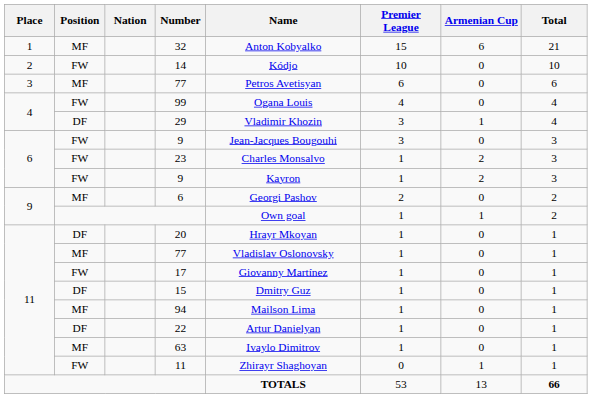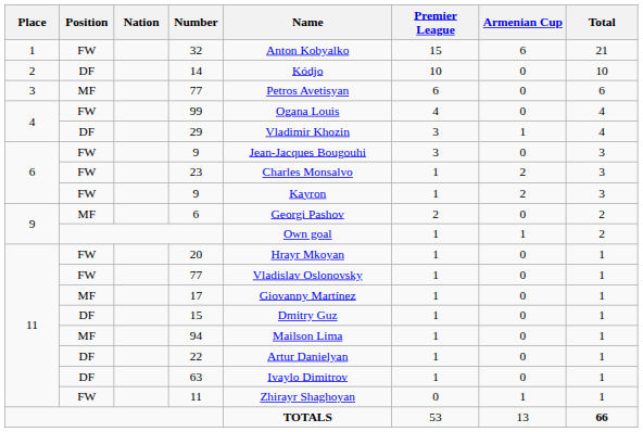32 | Position: MF -> FW
14 | Position: FW -> DF
20 | Position: DF -> FW
11 / 77 | Position: MF -> FW
17 | Position: FW -> MF
63 | Position: MF -> DF
